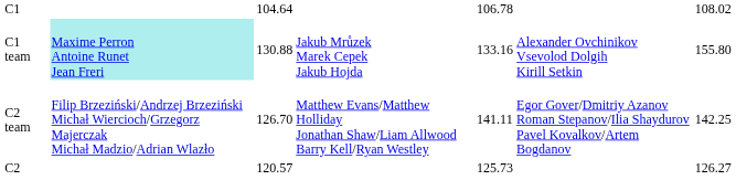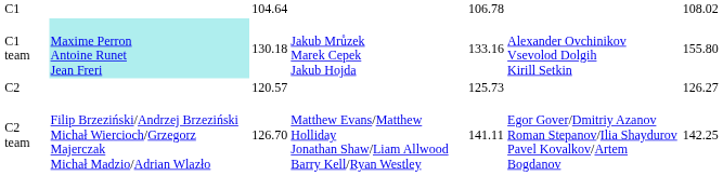C1 team | column 3: 130.88 -> 130.18
rows swapped: C2 <-> C2 team
